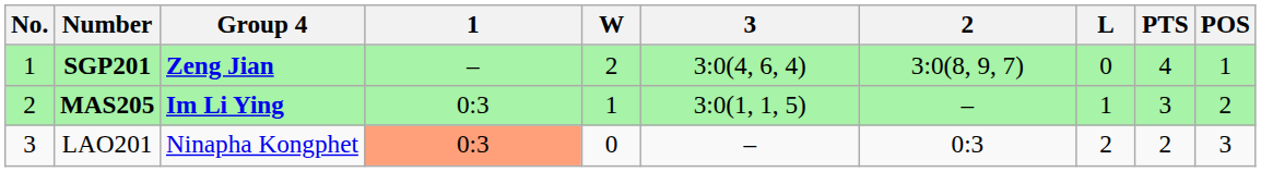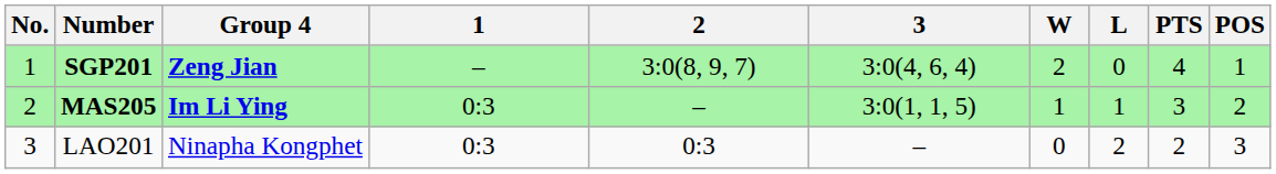columns swapped: 2 <-> W
LAO201 | 1: lightsalmon background -> no background
